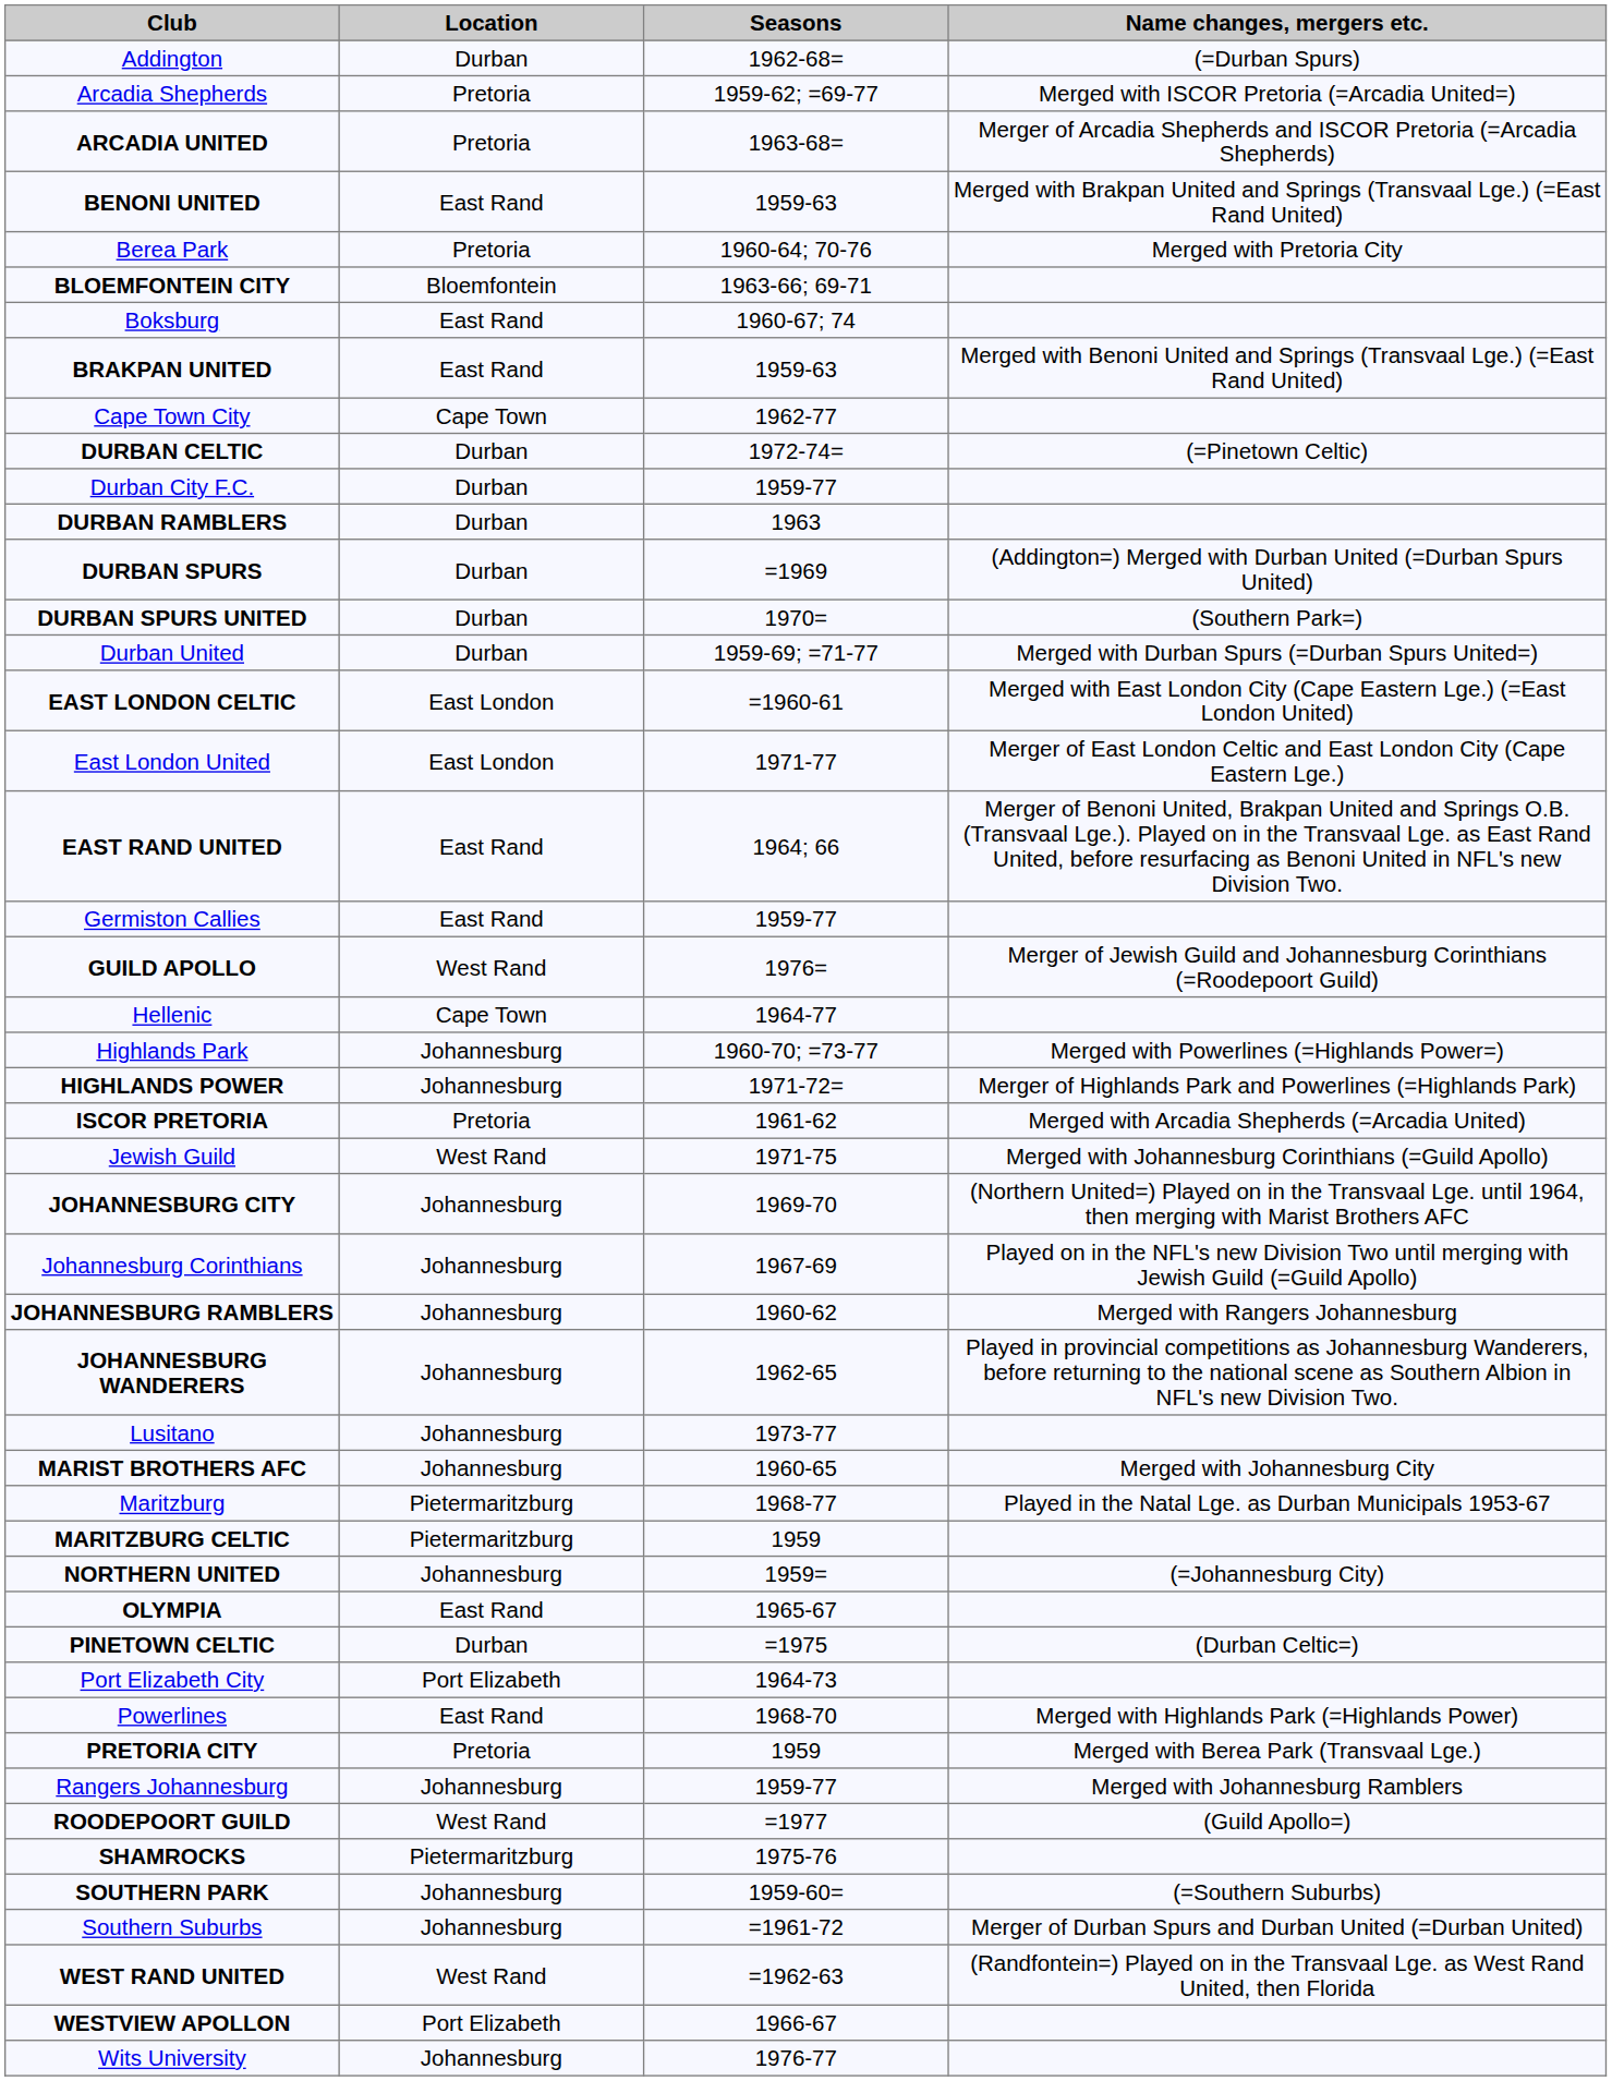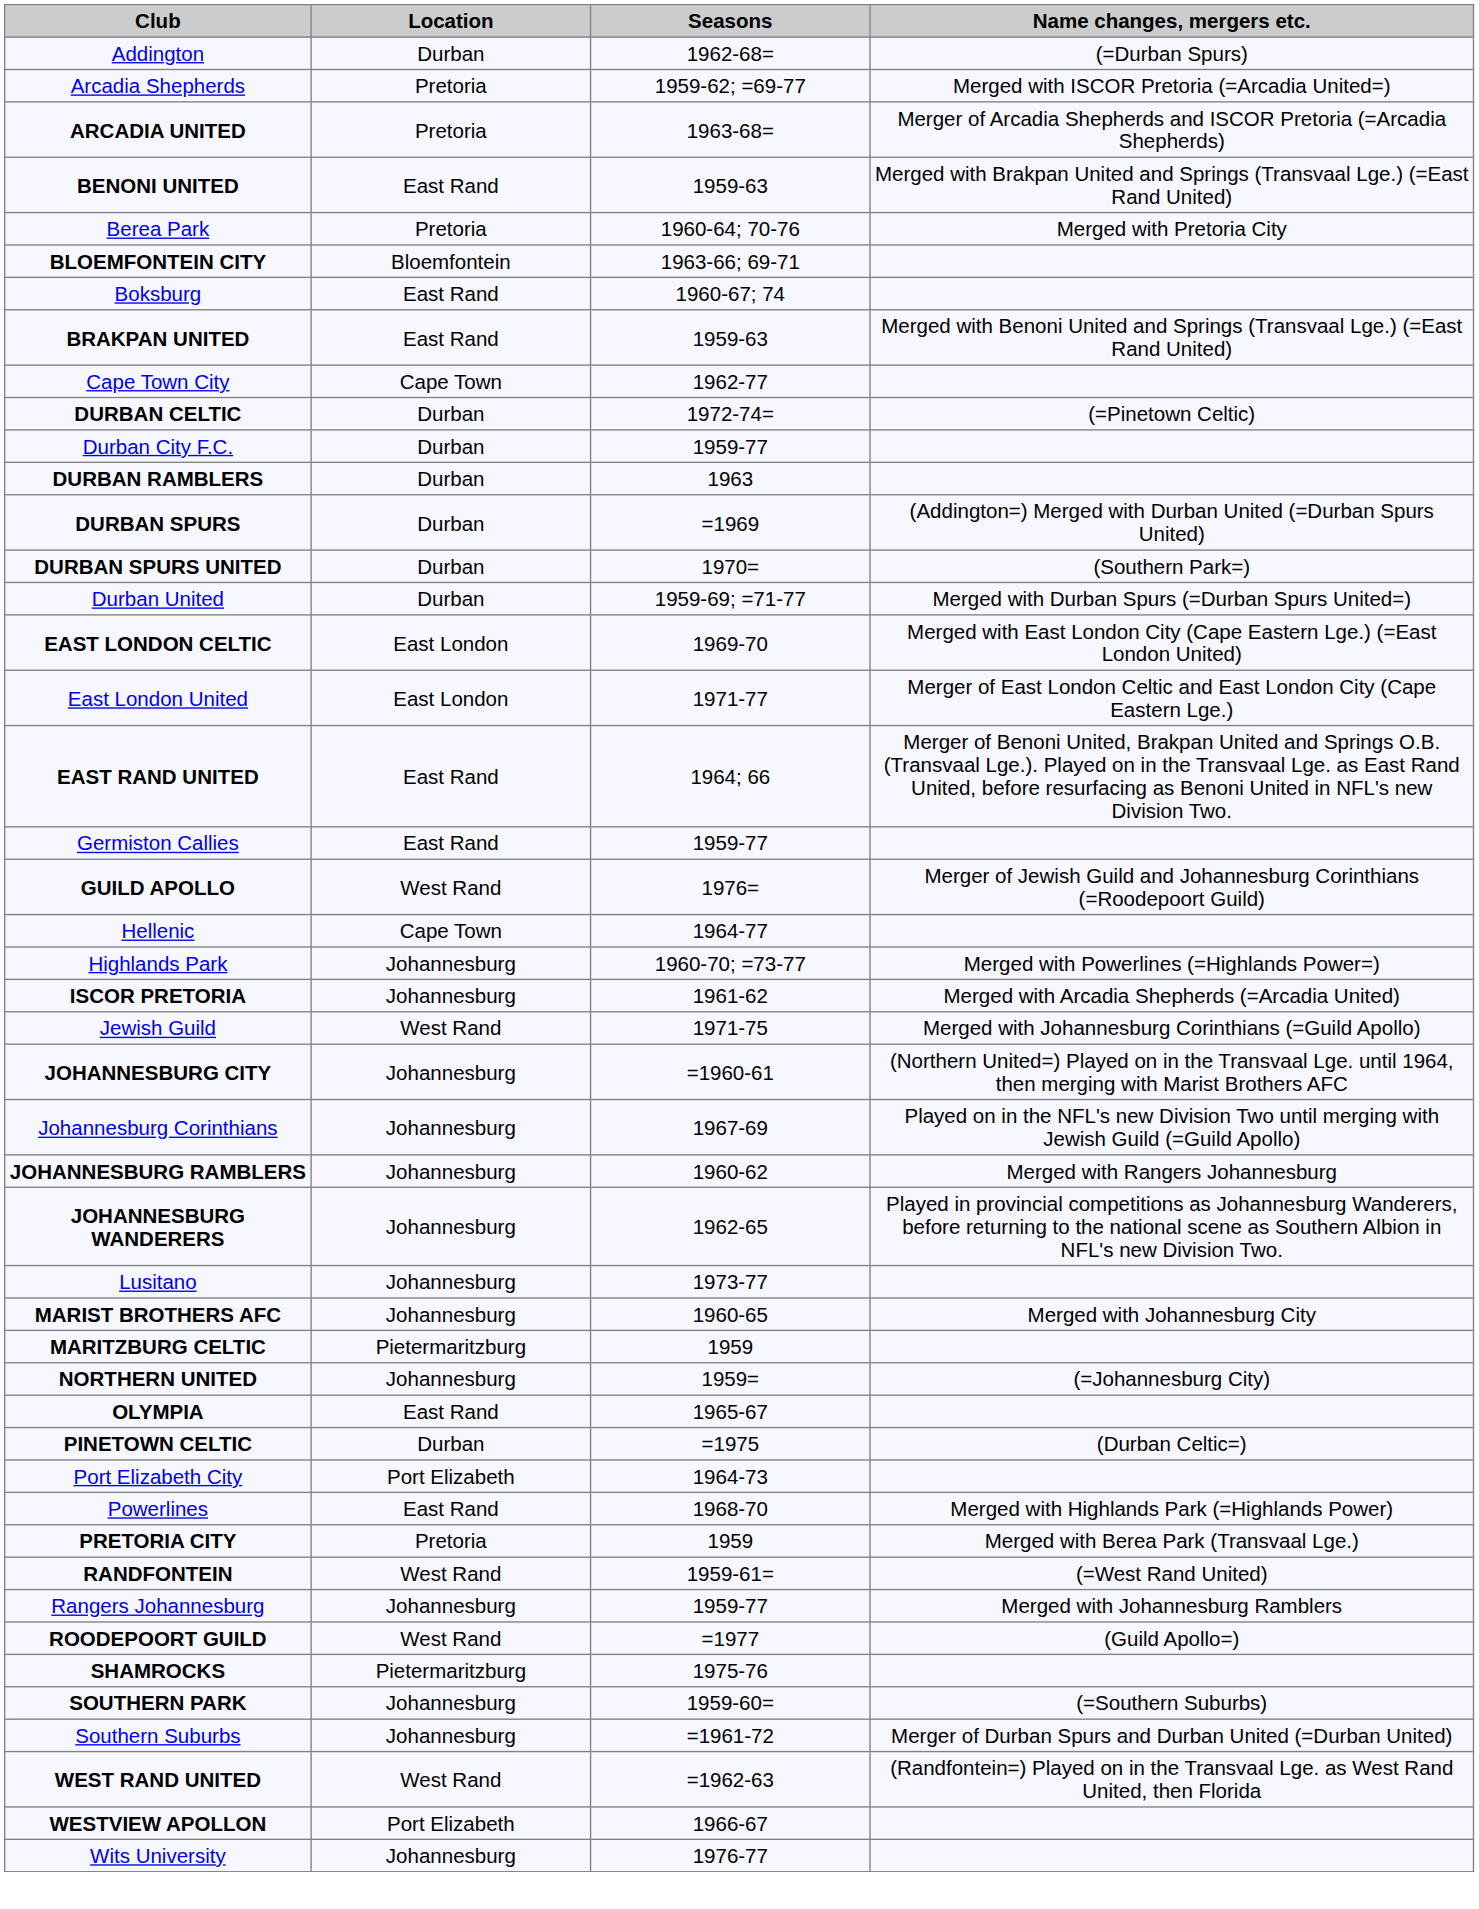EAST LONDON CELTIC | Seasons: =1960-61 -> 1969-70
- row: HIGHLANDS POWER | Johannesburg | 1971-72= | Merger of Highlands Park and Powerlines (=Highlands Park)
ISCOR PRETORIA | Location: Pretoria -> Johannesburg
JOHANNESBURG CITY | Seasons: 1969-70 -> =1960-61
- row: Maritzburg | Pietermaritzburg | 1968-77 | Played in the Natal Lge. as Durban Municipals 1953-67
+ row: RANDFONTEIN | West Rand | 1959-61= | (=West Rand United)
